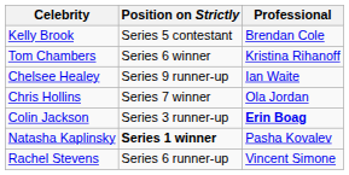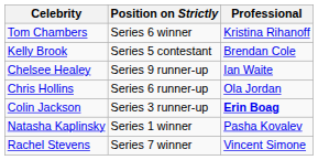rows swapped: Kelly Brook <-> Tom Chambers
Chris Hollins | Position on Strictly: Series 7 winner -> Series 6 runner-up
Natasha Kaplinsky | Position on Strictly: bold -> normal
Rachel Stevens | Position on Strictly: Series 6 runner-up -> Series 7 winner
